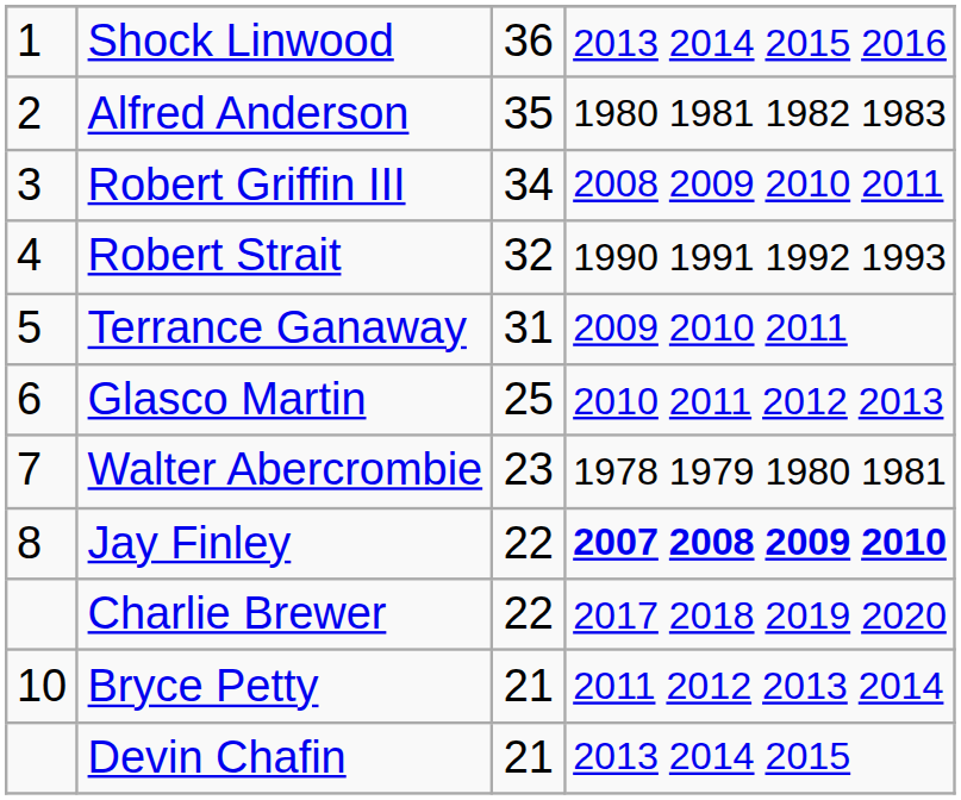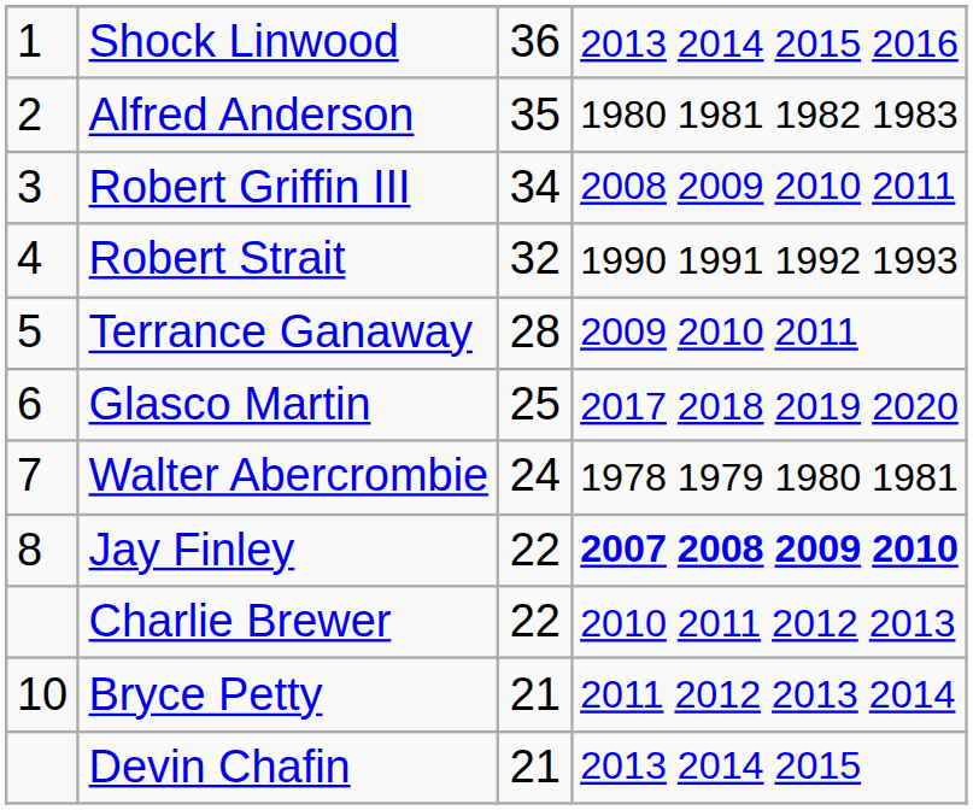Terrance Ganaway | column 3: 31 -> 28
Glasco Martin | column 4: 2010 2011 2012 2013 -> 2017 2018 2019 2020
Walter Abercrombie | column 3: 23 -> 24
Charlie Brewer | column 4: 2017 2018 2019 2020 -> 2010 2011 2012 2013
